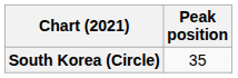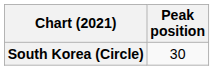South Korea (Circle) | Peak position: 35 -> 30
